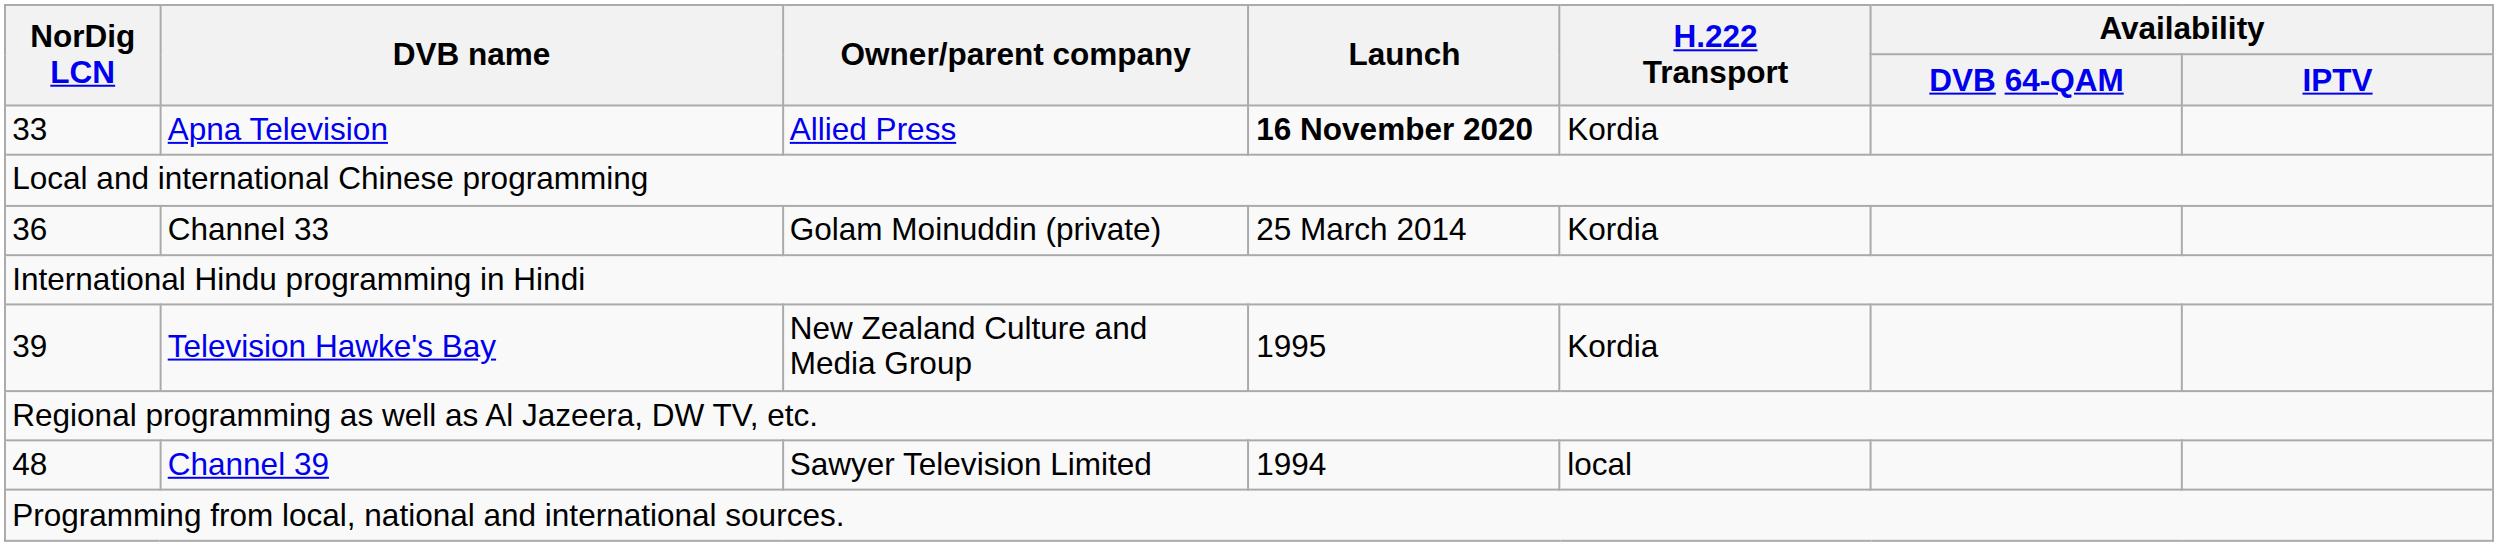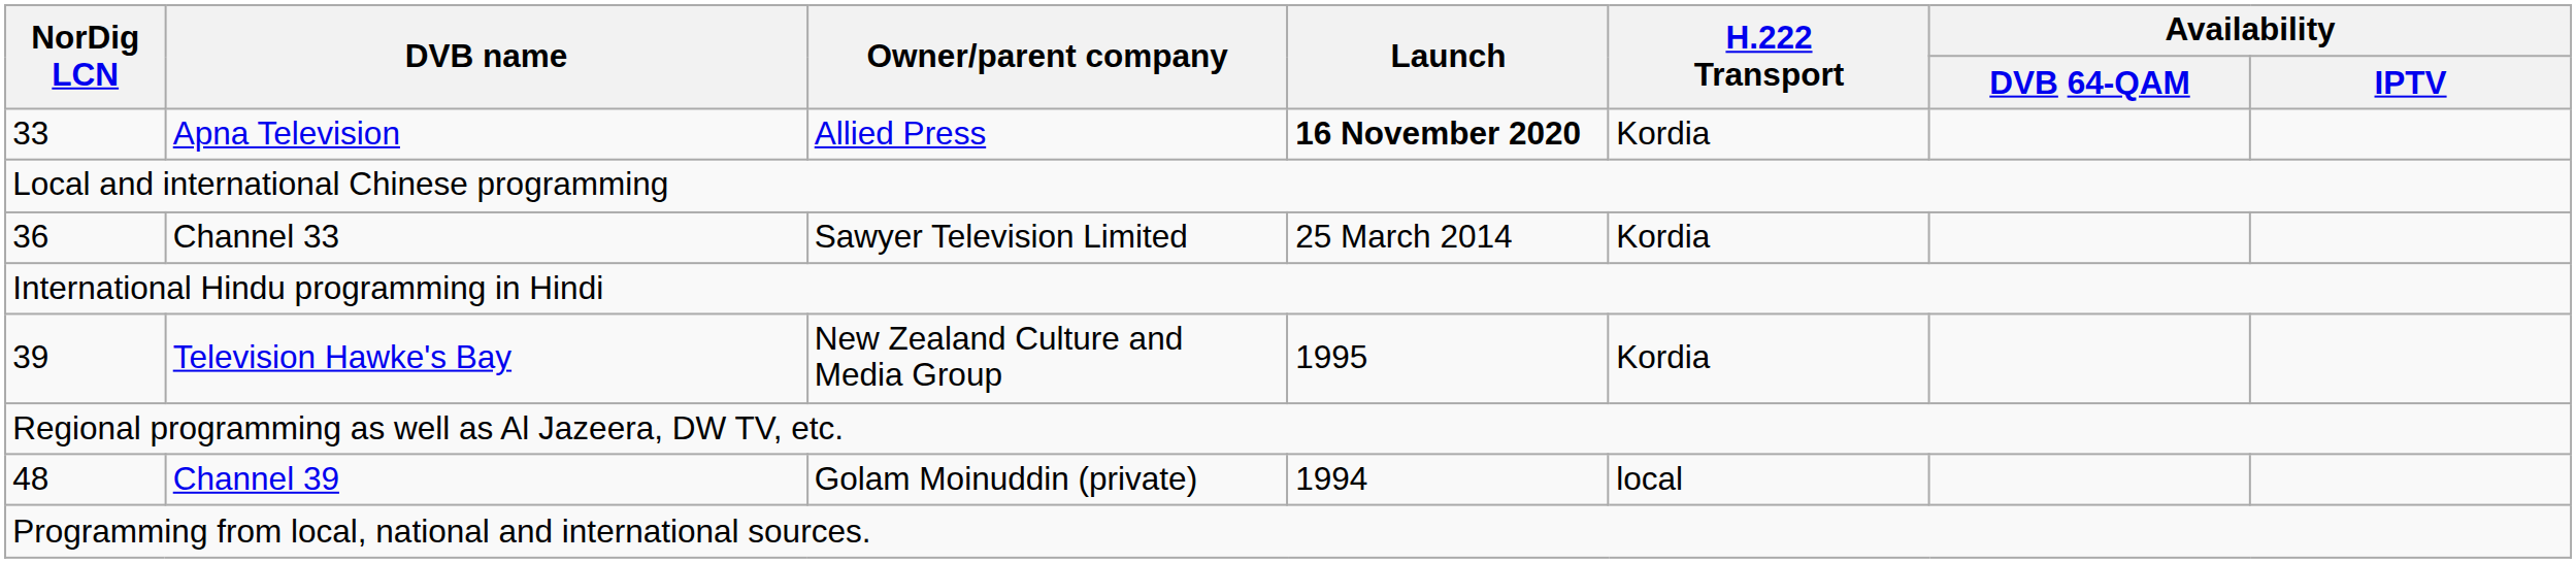36 | Owner/parent company: Golam Moinuddin (private) -> Sawyer Television Limited
48 | Owner/parent company: Sawyer Television Limited -> Golam Moinuddin (private)
